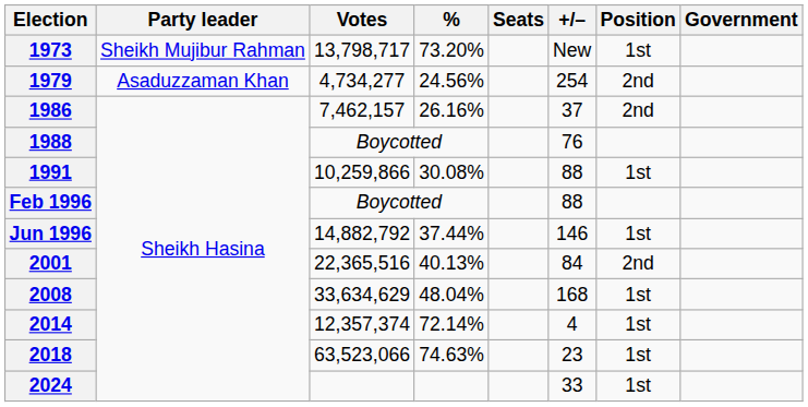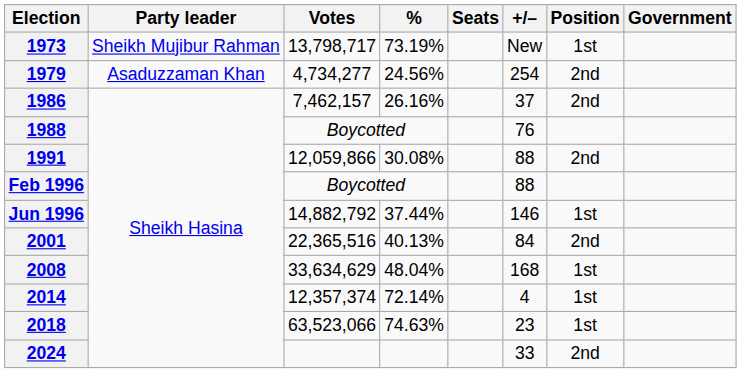1973 | %: 73.20% -> 73.19%
1991 | Votes: 10,259,866 -> 12,059,866
1991 | Position: 1st -> 2nd
2024 | Position: 1st -> 2nd
